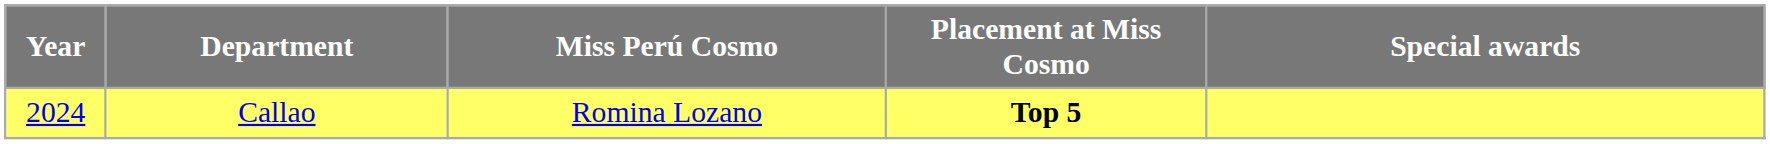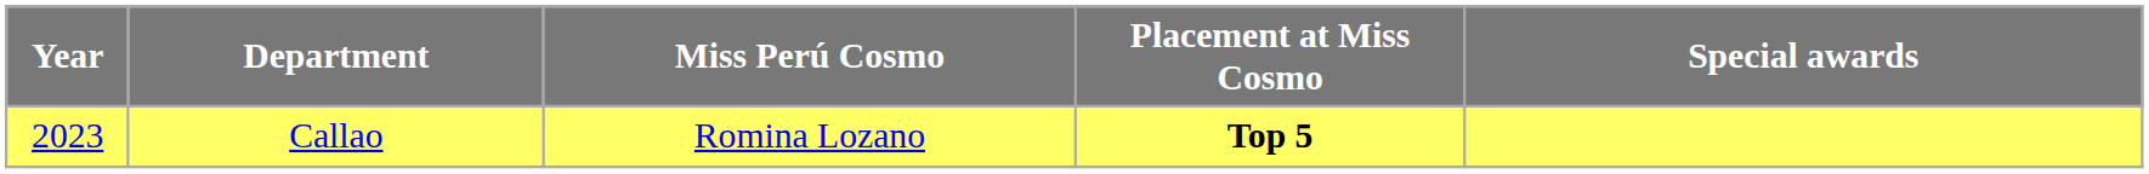Callao | Year: 2024 -> 2023
